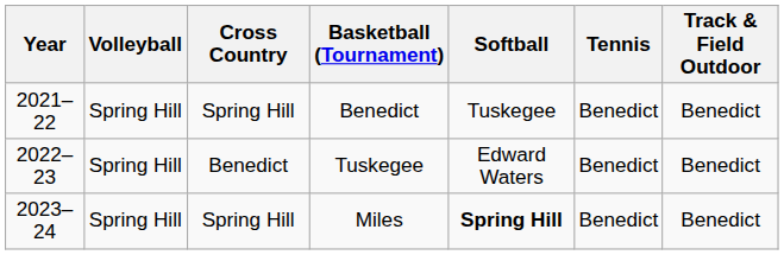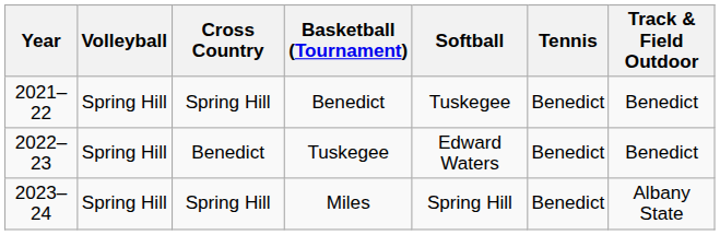Miles | Softball: bold -> normal
Miles | Track & Field Outdoor: Benedict -> Albany State
